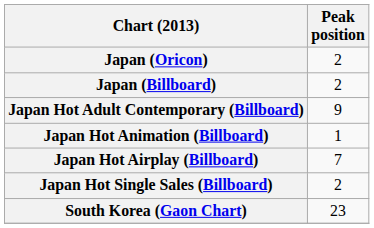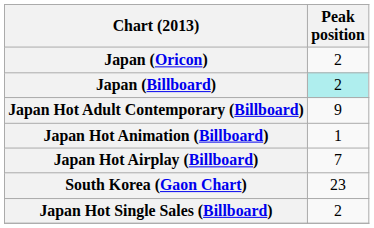Japan (Billboard) | Peak position: no background -> paleturquoise background
rows swapped: Japan Hot Single Sales (Billboard) <-> South Korea (Gaon Chart)
